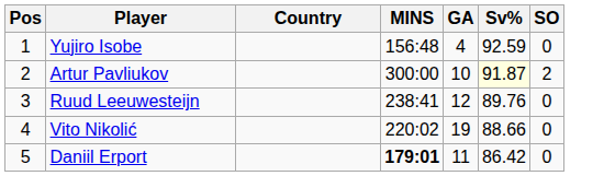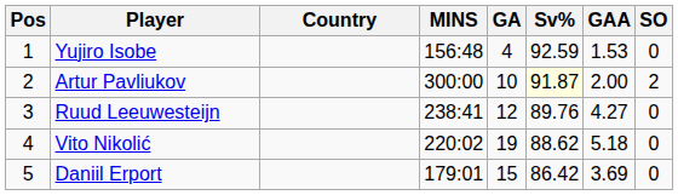+ column: GAA | 1.53 | 2.00 | 4.27 | 5.18 | 3.69
Vito Nikolić | Sv%: 88.66 -> 88.62
Daniil Erport | MINS: bold -> normal
Daniil Erport | GA: 11 -> 15
